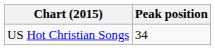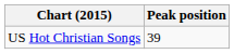US Hot Christian Songs | Peak position: 34 -> 39
